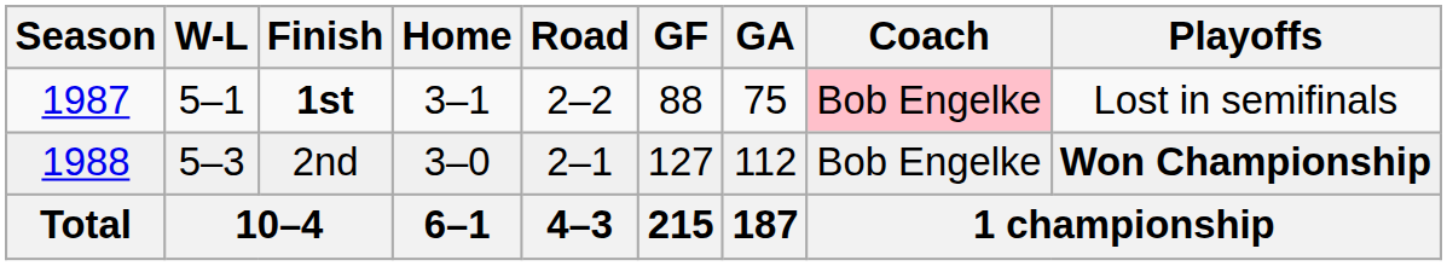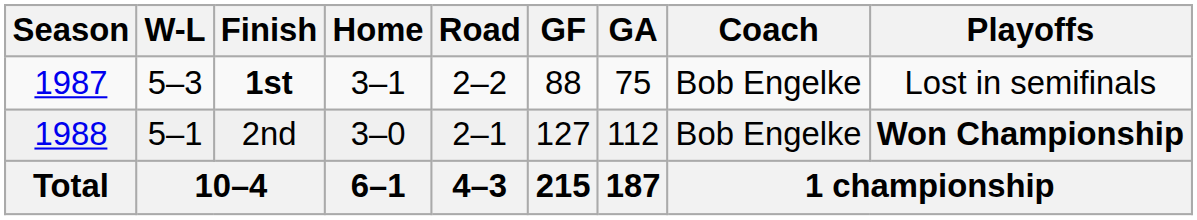1st | W-L: 5–1 -> 5–3
1st | Coach: pink background -> no background
2nd | W-L: 5–3 -> 5–1
